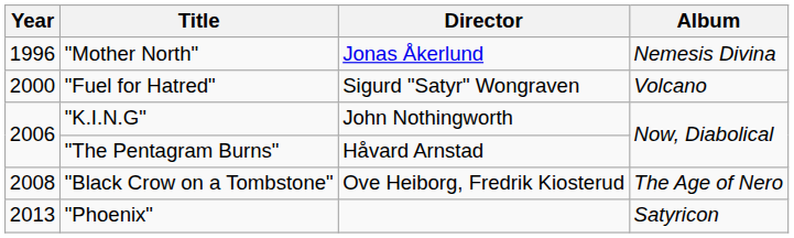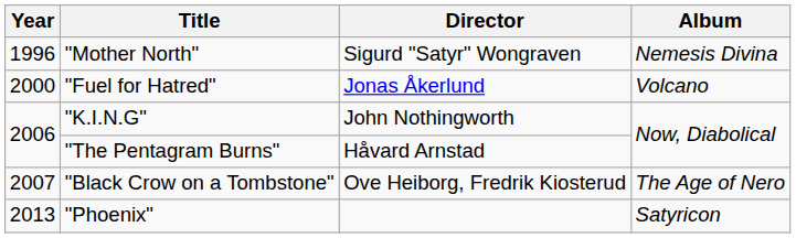"Mother North" | Director: Jonas Åkerlund -> Sigurd "Satyr" Wongraven
"Fuel for Hatred" | Director: Sigurd "Satyr" Wongraven -> Jonas Åkerlund
"Black Crow on a Tombstone" | Year: 2008 -> 2007
